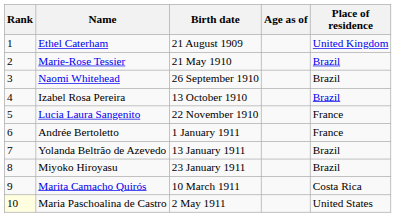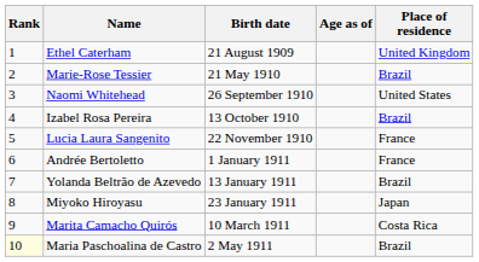Naomi Whitehead | Place of residence: Brazil -> United States
Miyoko Hiroyasu | Place of residence: Brazil -> Japan
Maria Paschoalina de Castro | Place of residence: United States -> Brazil
